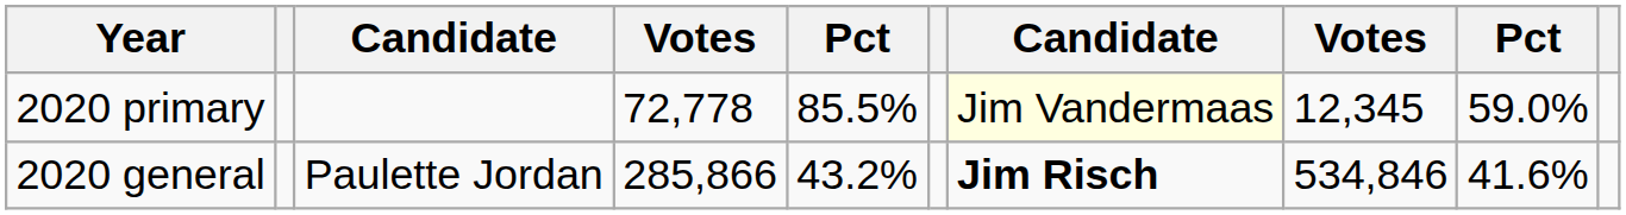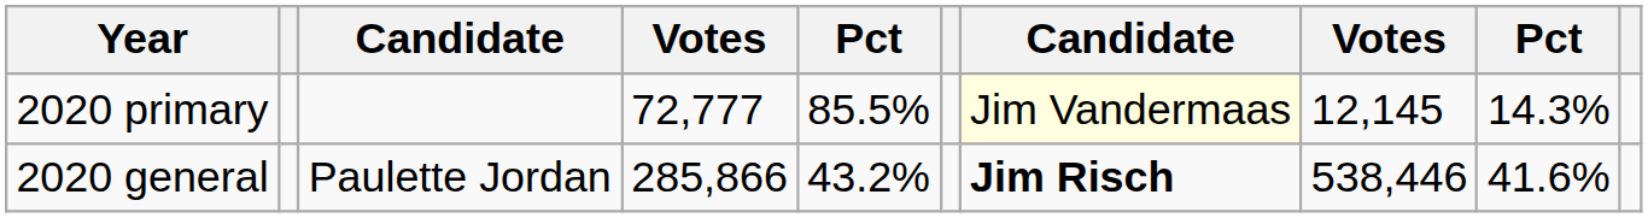2020 primary | column 4: 72,778 -> 72,777
2020 primary | column 8: 12,345 -> 12,145
2020 primary | column 9: 59.0% -> 14.3%
2020 general | column 8: 534,846 -> 538,446
